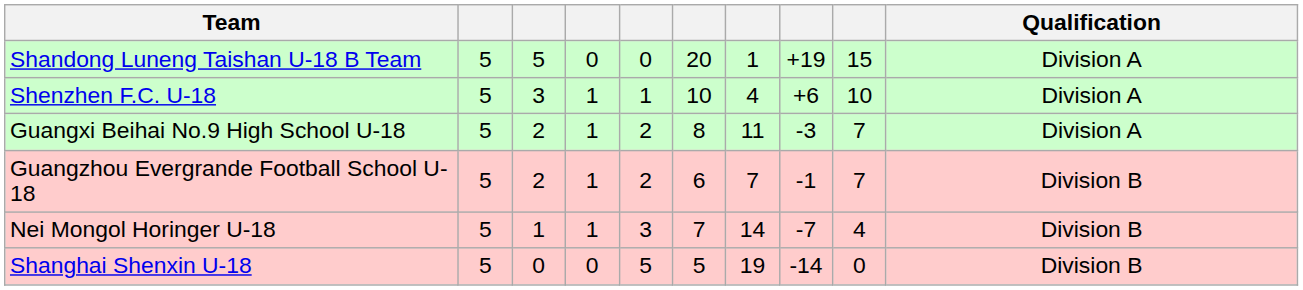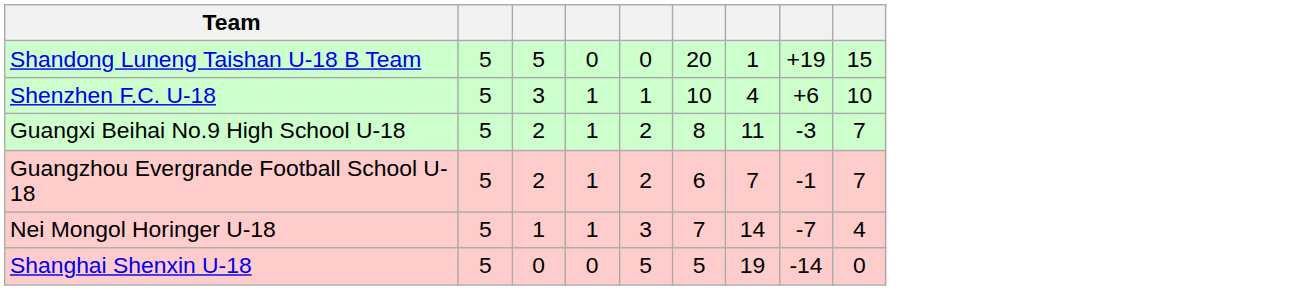- column: Qualification | Division A | Division A | Division A | Division B | Division B | Division B
